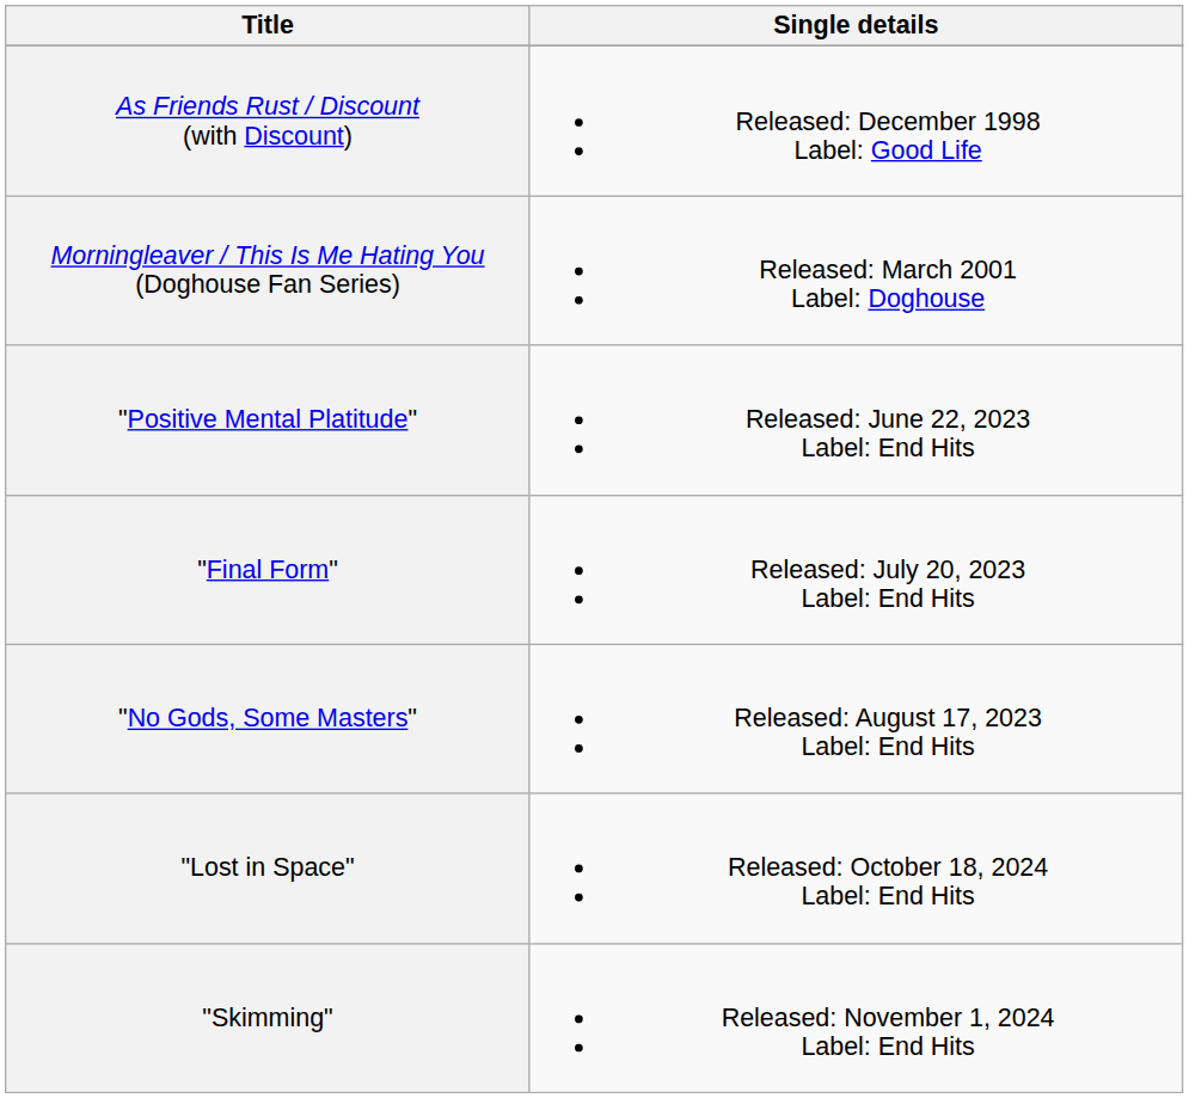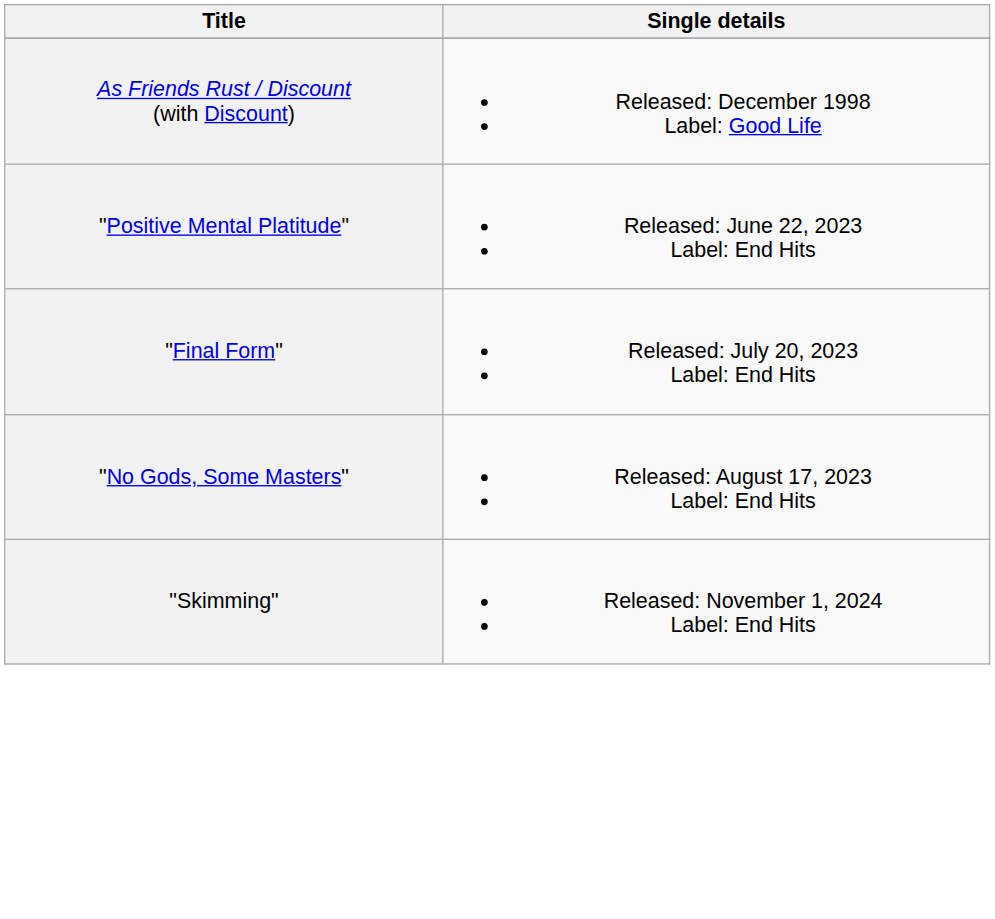- row: Morningleaver / This Is Me Hating You (Doghouse Fan Series) | Released: March 2001 Label: Doghouse
- row: "Lost in Space" | Released: October 18, 2024 Label: End Hits
